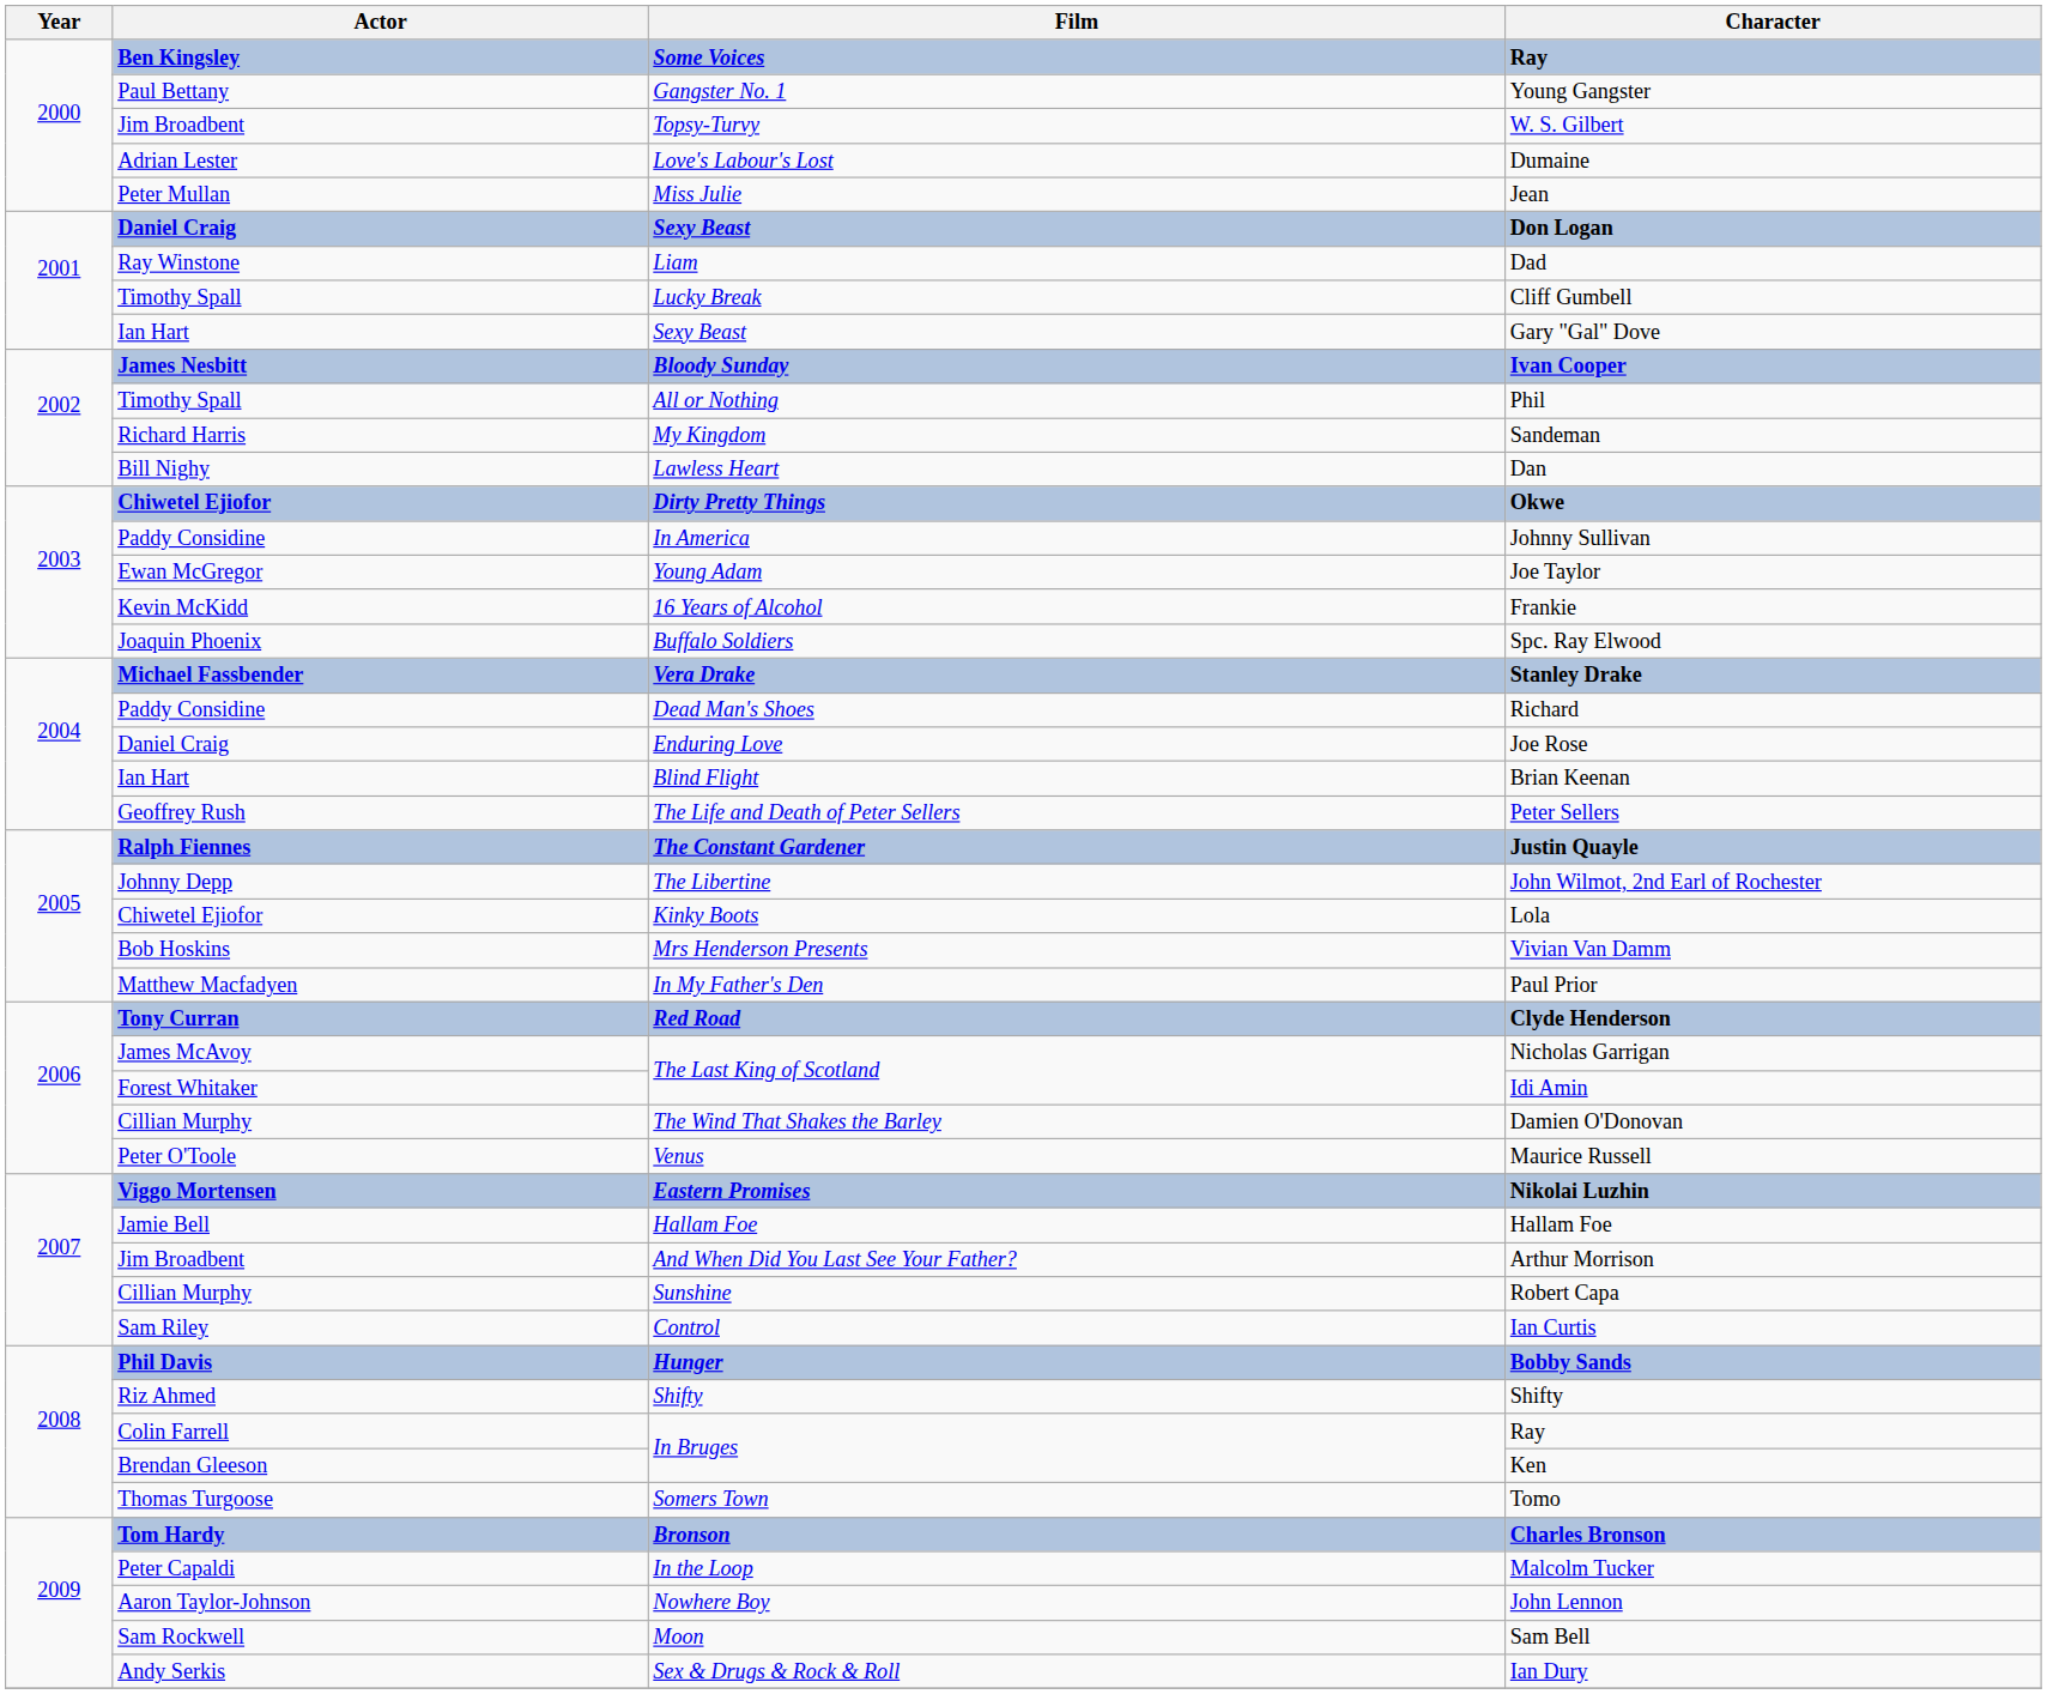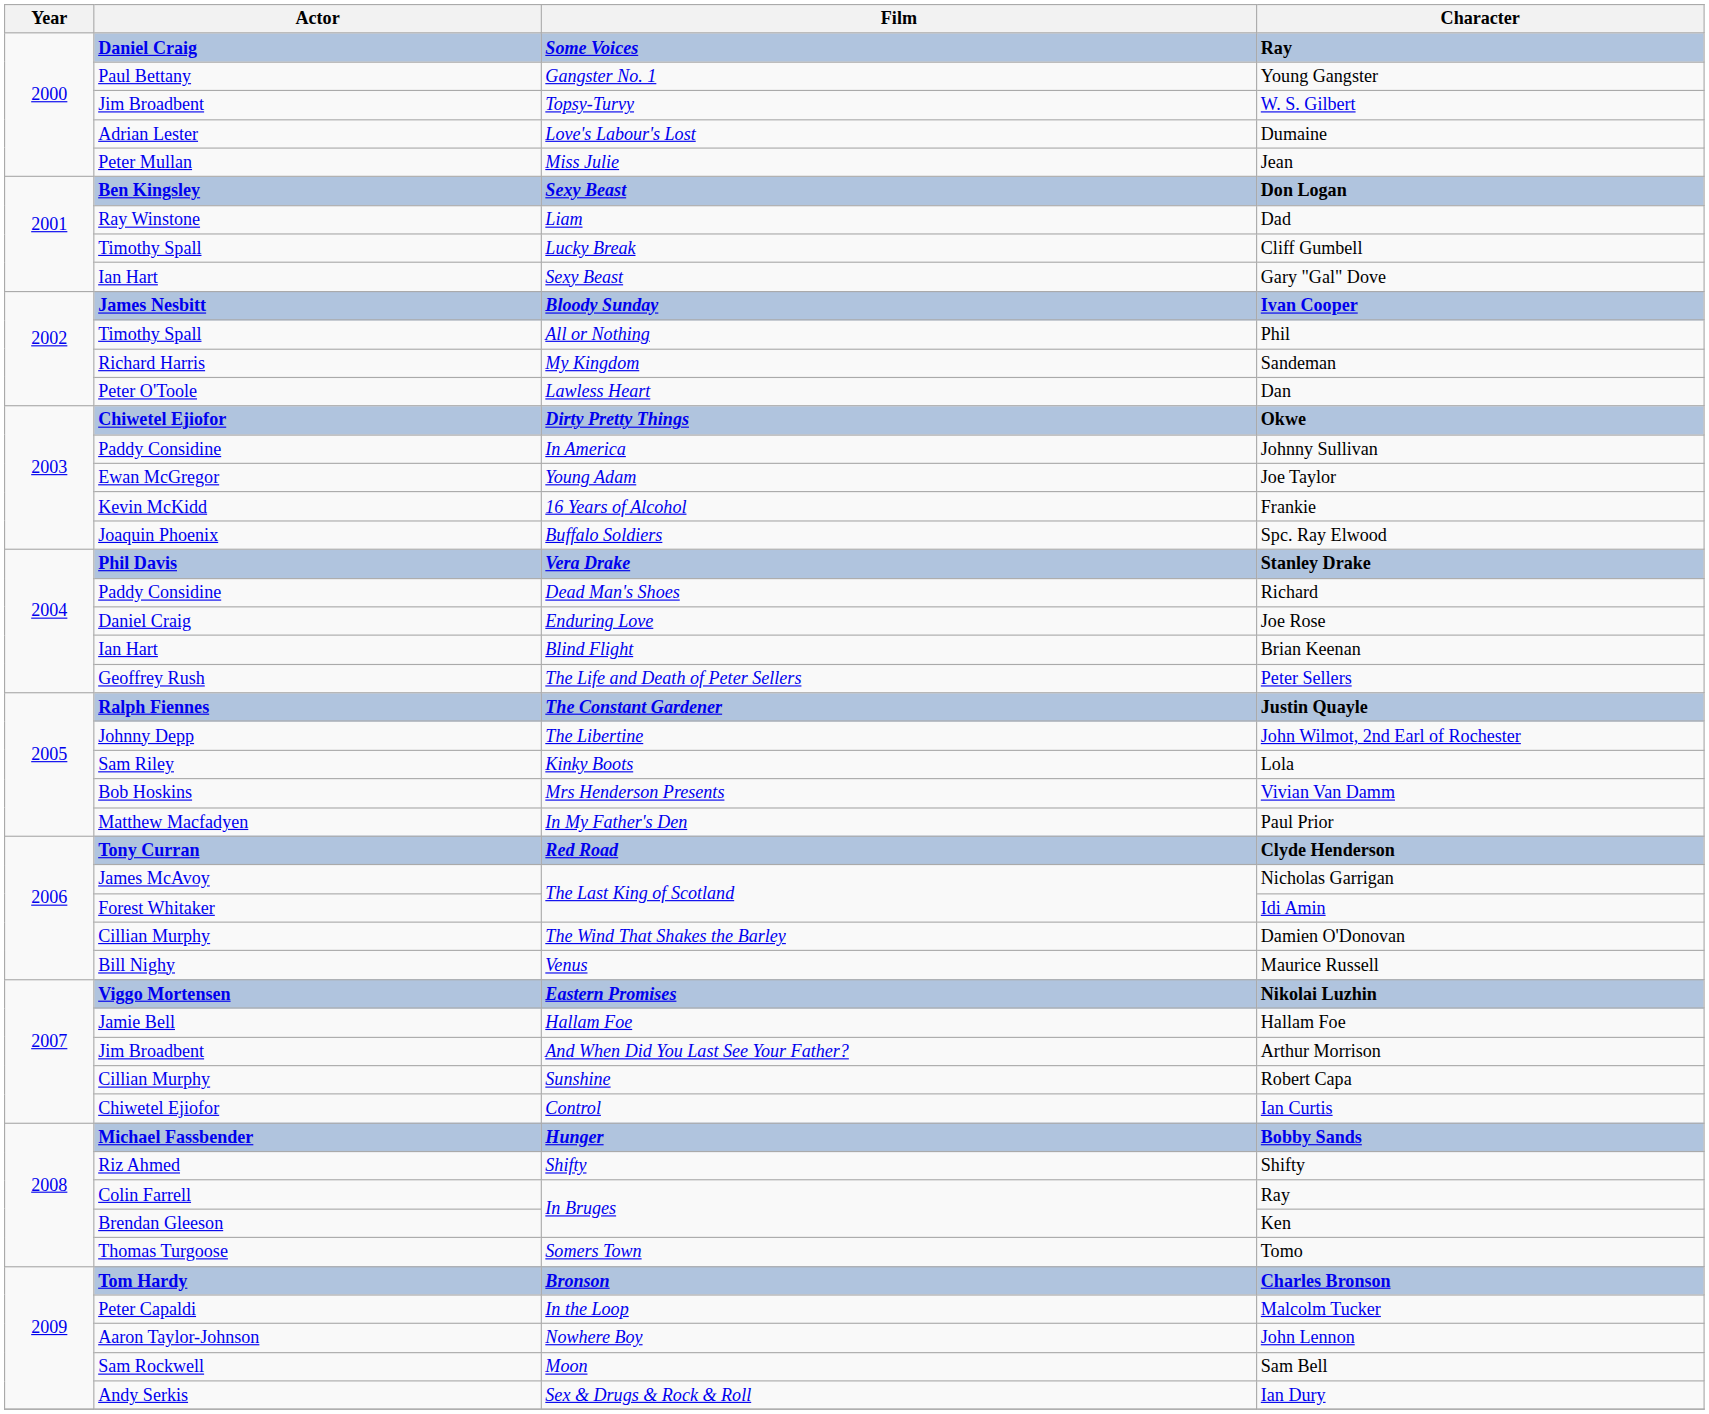Some Voices / Ray | Actor: Ben Kingsley -> Daniel Craig
Don Logan | Actor: Daniel Craig -> Ben Kingsley
Dan | Actor: Bill Nighy -> Peter O'Toole
Stanley Drake | Actor: Michael Fassbender -> Phil Davis
Lola | Actor: Chiwetel Ejiofor -> Sam Riley
Maurice Russell | Actor: Peter O'Toole -> Bill Nighy
Ian Curtis | Actor: Sam Riley -> Chiwetel Ejiofor
Bobby Sands | Actor: Phil Davis -> Michael Fassbender
